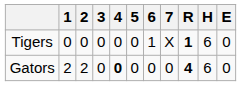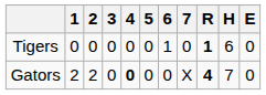Tigers | 7: X -> 0
Gators | 7: 0 -> X
Gators | H: 6 -> 7
